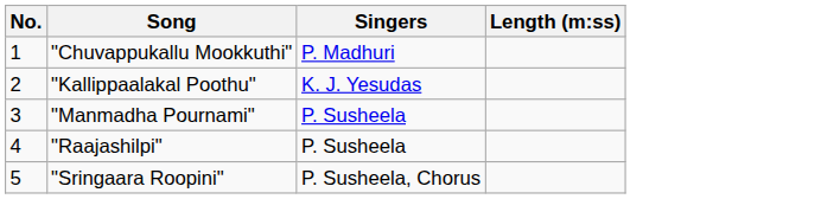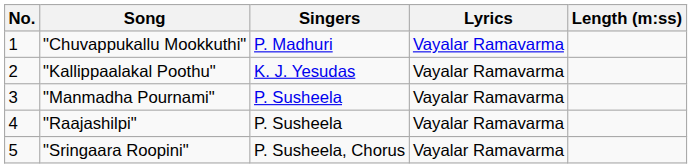+ column: Lyrics | Vayalar Ramavarma | Vayalar Ramavarma | Vayalar Ramavarma | Vayalar Ramavarma | Vayalar Ramavarma
